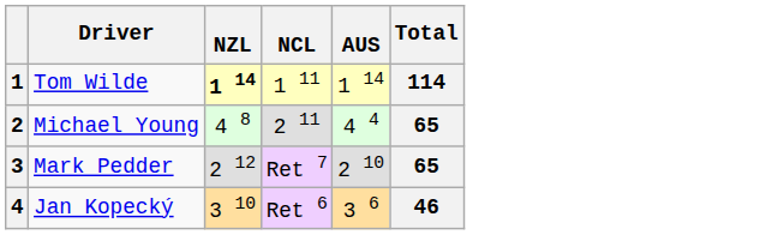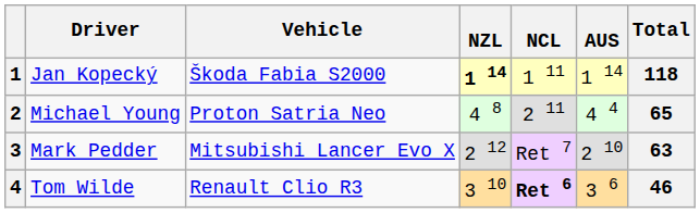+ column: Vehicle | Škoda Fabia S2000 | Proton Satria Neo | Mitsubishi Lancer Evo X | Renault Clio R3
1 | Driver: Tom Wilde -> Jan Kopecký
1 | Total: 114 -> 118
3 | Total: 65 -> 63
4 | Driver: Jan Kopecký -> Tom Wilde
4 | NCL: normal -> bold
